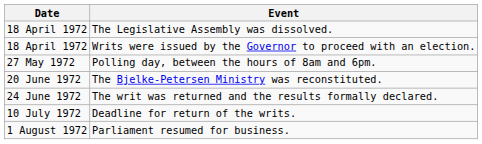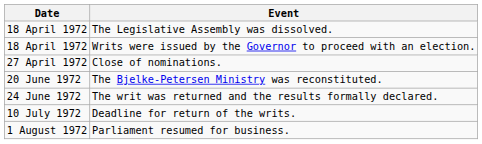+ row: 27 April 1972 | Close of nominations.
- row: 27 May 1972 | Polling day, between the hours of 8am and 6pm.
